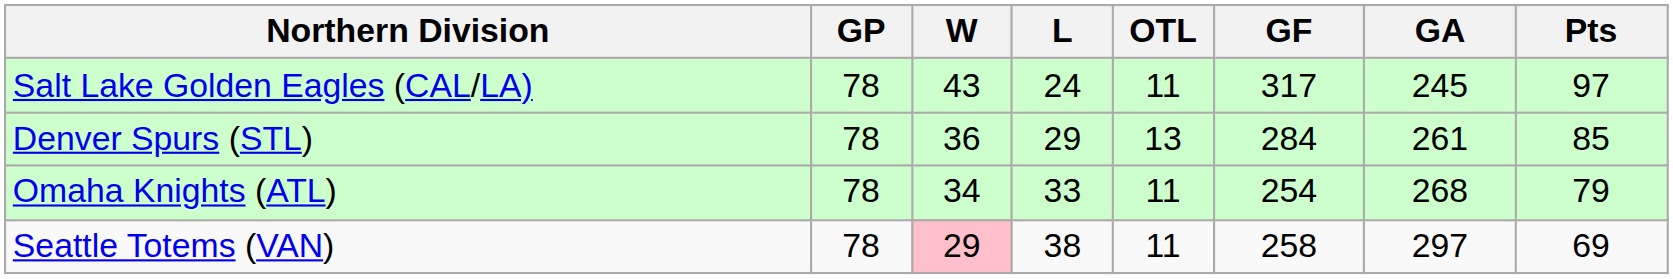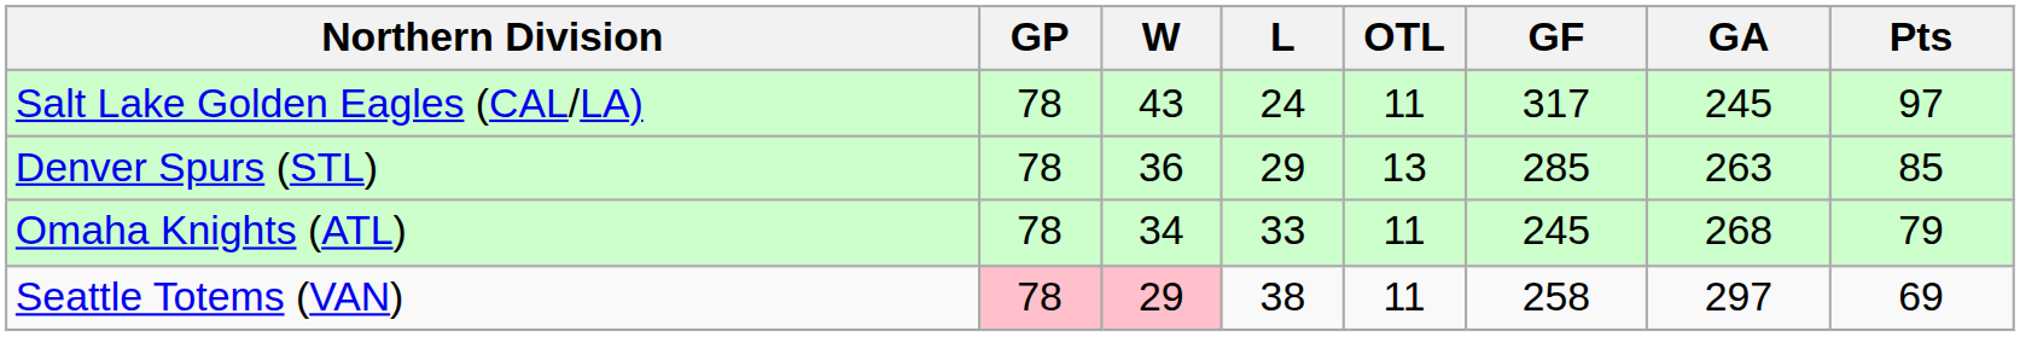Denver Spurs (STL) | GF: 284 -> 285
Denver Spurs (STL) | GA: 261 -> 263
Omaha Knights (ATL) | GF: 254 -> 245
Seattle Totems (VAN) | GP: no background -> pink background
